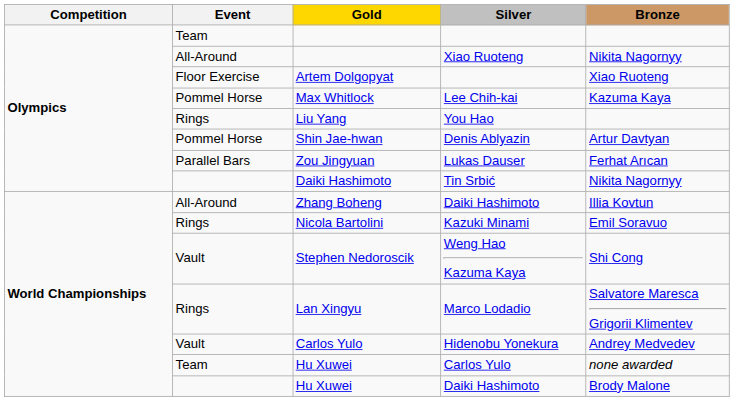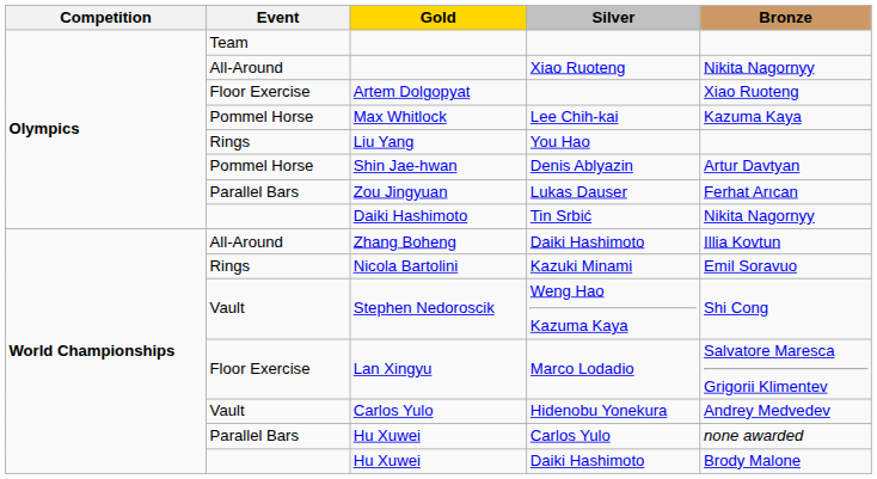Lan Xingyu | Event: Rings -> Floor Exercise
Hu Xuwei / Carlos Yulo | Event: Team -> Parallel Bars
